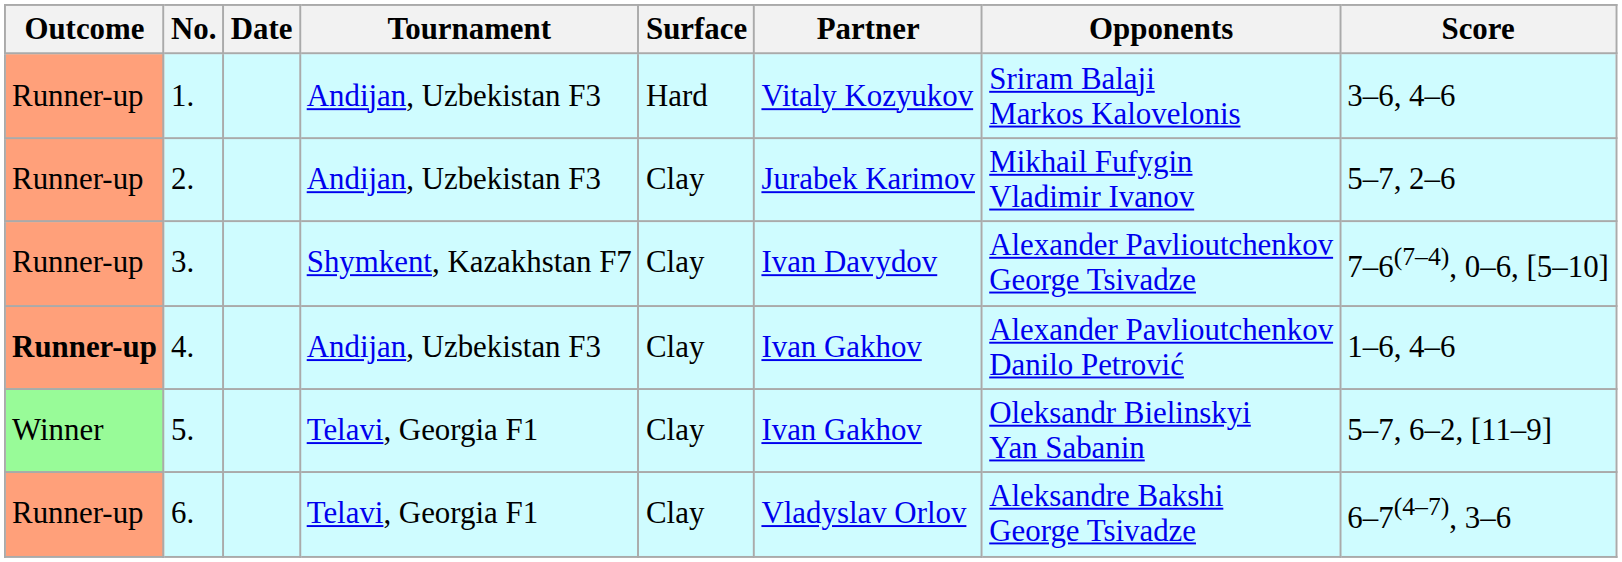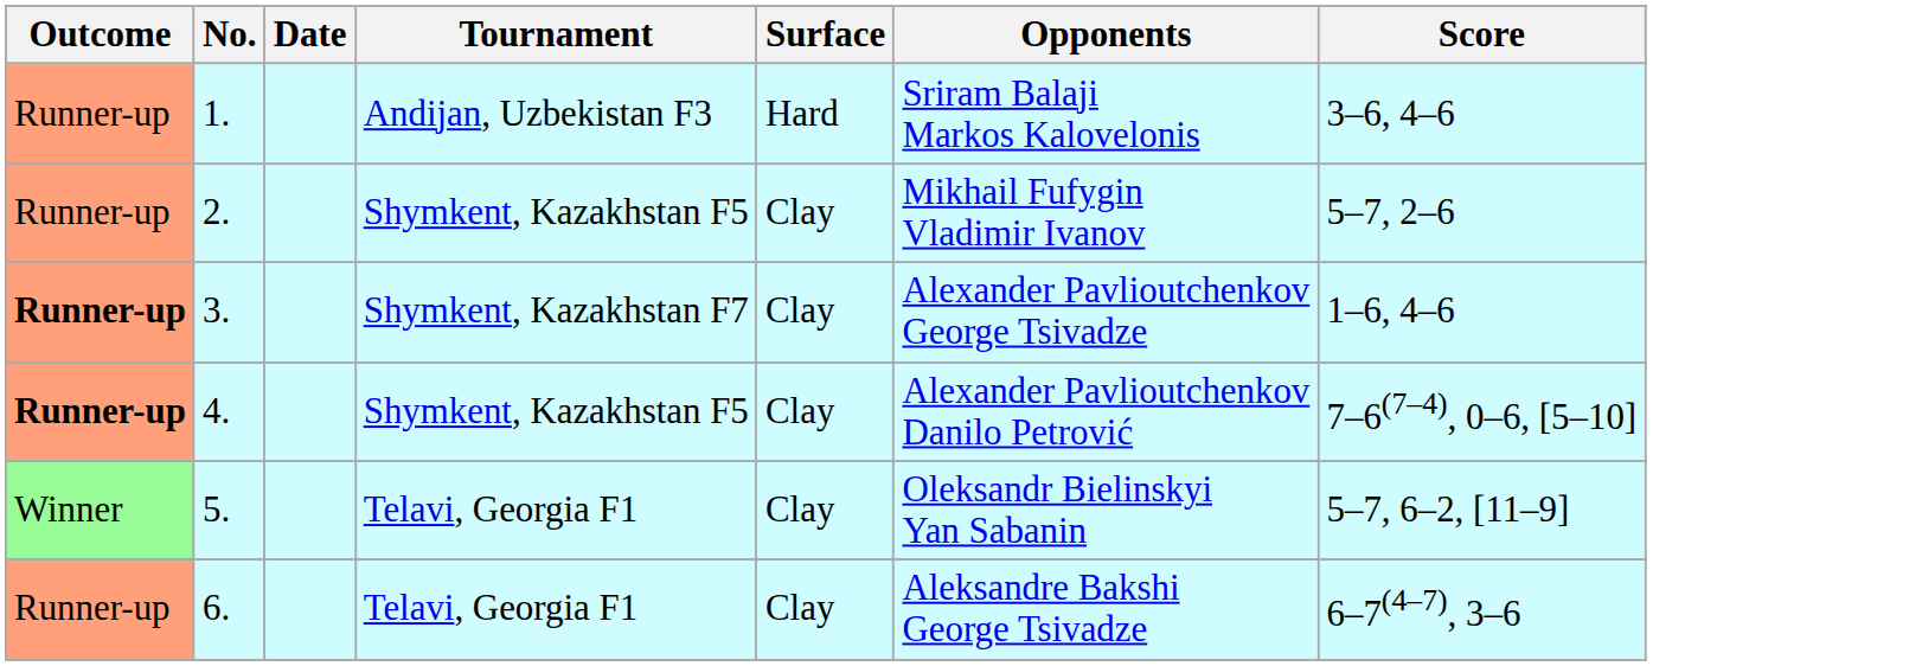- column: Partner | Vitaly Kozyukov | Jurabek Karimov | Ivan Davydov | Ivan Gakhov | Ivan Gakhov | Vladyslav Orlov
2. | Tournament: Andijan, Uzbekistan F3 -> Shymkent, Kazakhstan F5
3. | Outcome: normal -> bold
3. | Score: 7–6(7–4), 0–6, [5–10] -> 1–6, 4–6
4. | Tournament: Andijan, Uzbekistan F3 -> Shymkent, Kazakhstan F5
4. | Score: 1–6, 4–6 -> 7–6(7–4), 0–6, [5–10]
